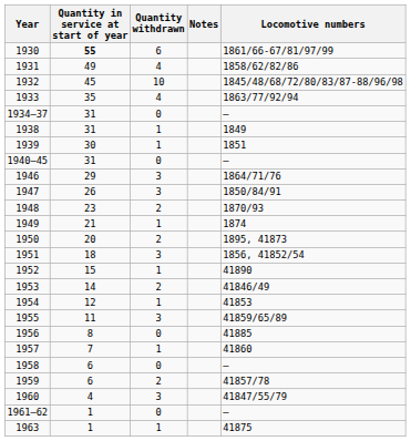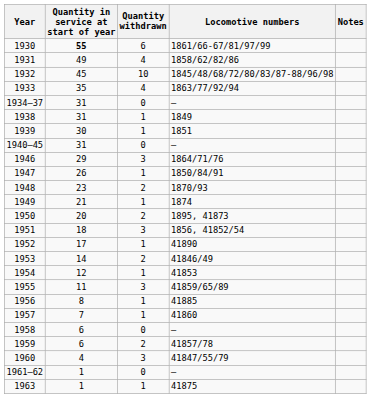columns swapped: Locomotive numbers <-> Notes
1947 | Quantity withdrawn: 3 -> 1
1952 | Quantity in service at start of year: 15 -> 17
1956 | Quantity withdrawn: 0 -> 1
